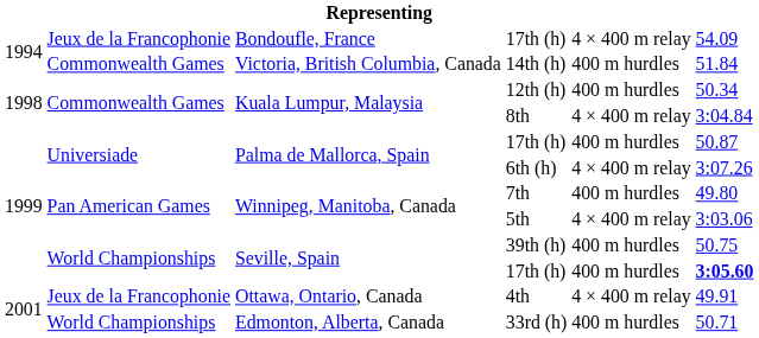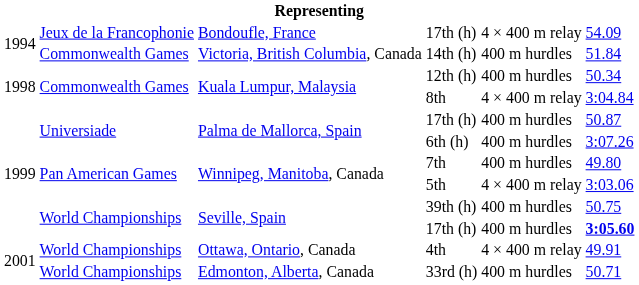6th (h) | column 5: 4 × 400 m relay -> 400 m hurdles
4th | column 2: Jeux de la Francophonie -> World Championships
